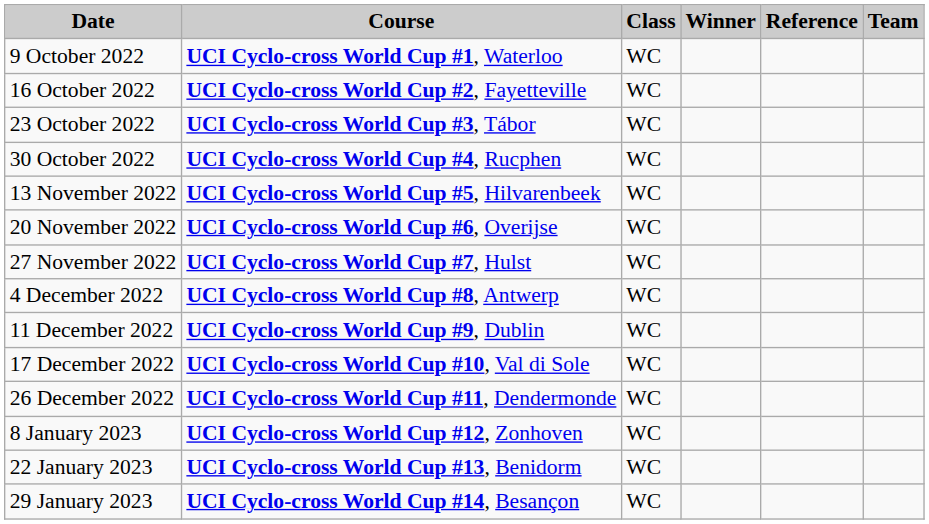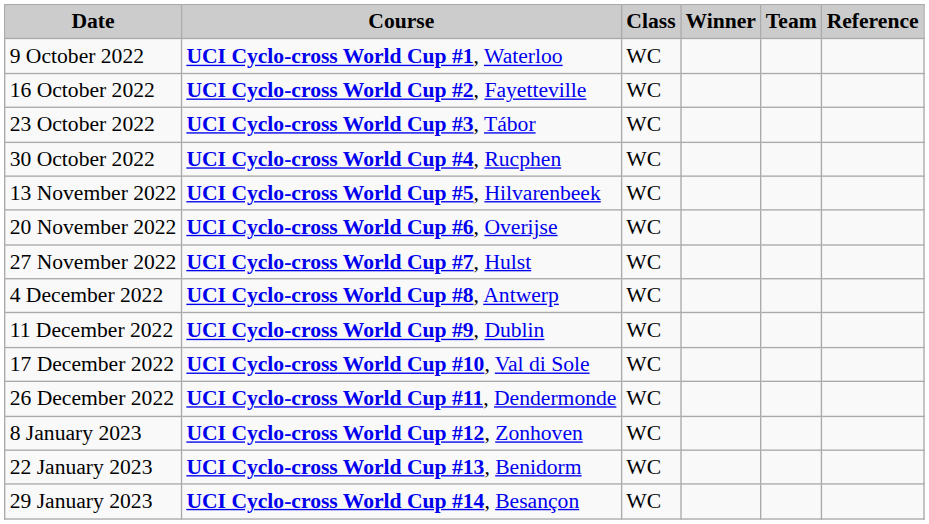columns swapped: Team <-> Reference
